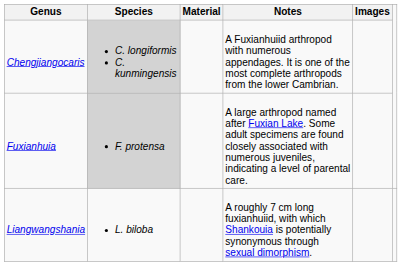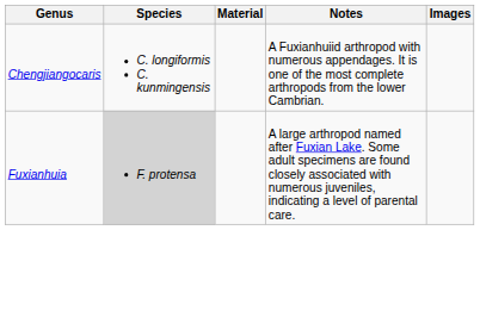Chengjiangocaris | Species: lightgrey background -> no background
- row: Liangwangshania | L. biloba | A roughly 7 cm long fuxianhuiid, with which Shankouia is potentially synonymous through sexual dimorphism.
